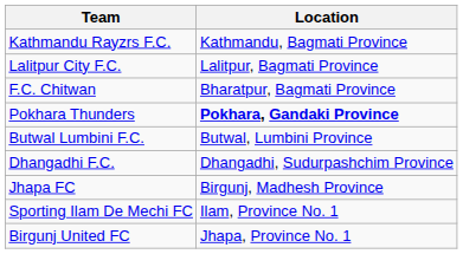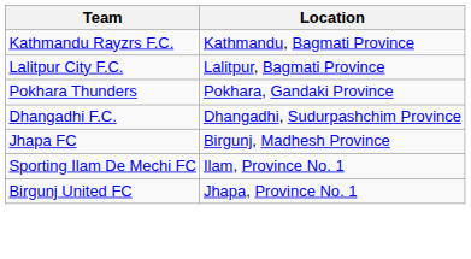- row: F.C. Chitwan | Bharatpur, Bagmati Province
Pokhara Thunders | Location: bold -> normal
- row: Butwal Lumbini F.C. | Butwal, Lumbini Province
